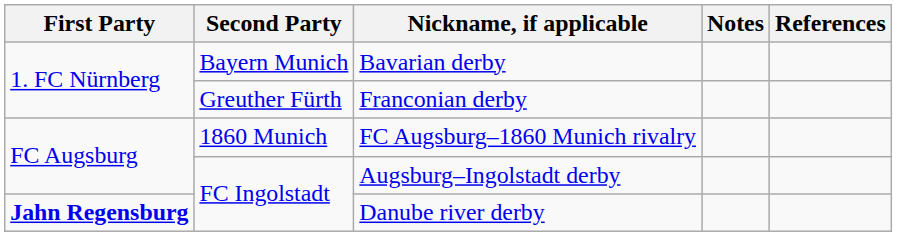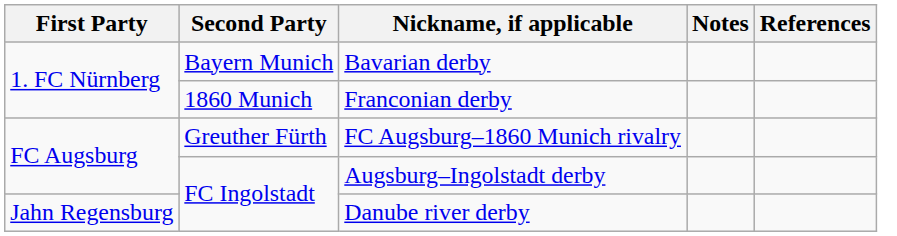Franconian derby | Second Party: Greuther Fürth -> 1860 Munich
FC Augsburg–1860 Munich rivalry | Second Party: 1860 Munich -> Greuther Fürth
Danube river derby | First Party: bold -> normal
